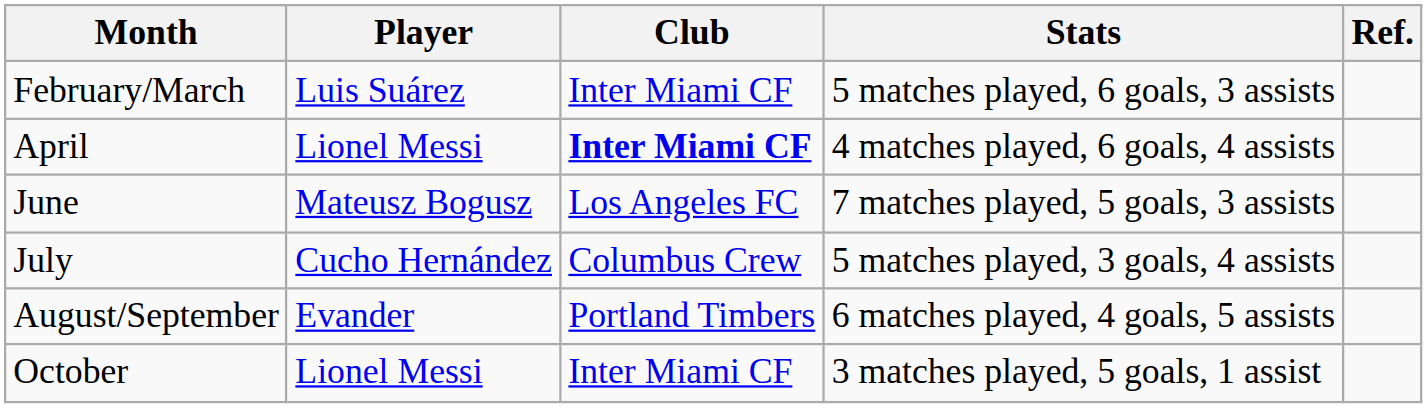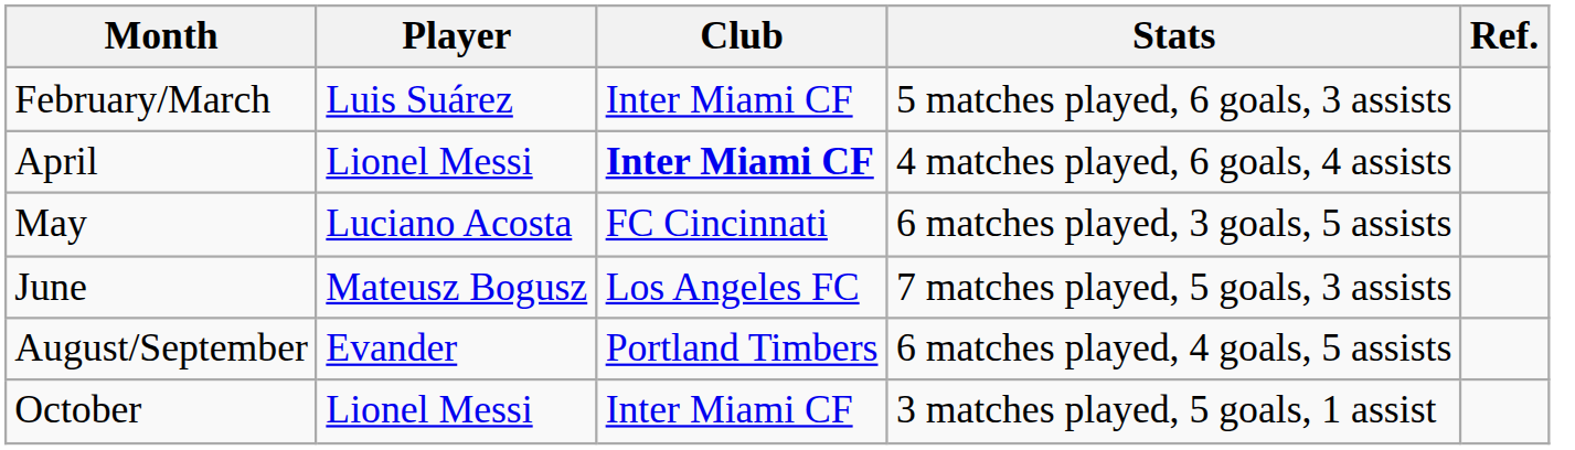+ row: May | Luciano Acosta | FC Cincinnati | 6 matches played, 3 goals, 5 assists
- row: July | Cucho Hernández | Columbus Crew | 5 matches played, 3 goals, 4 assists
